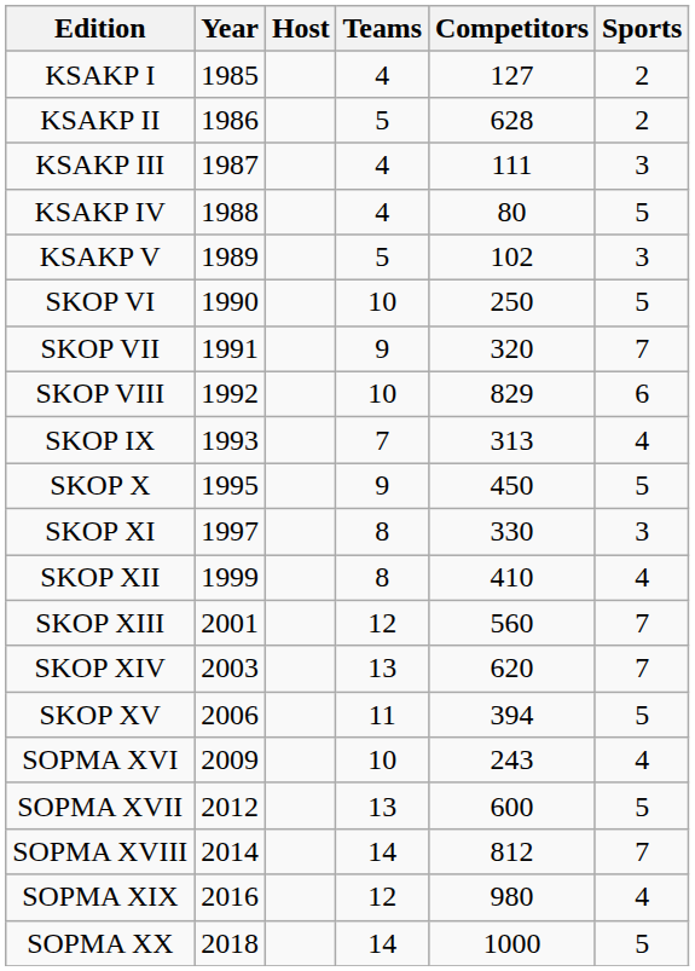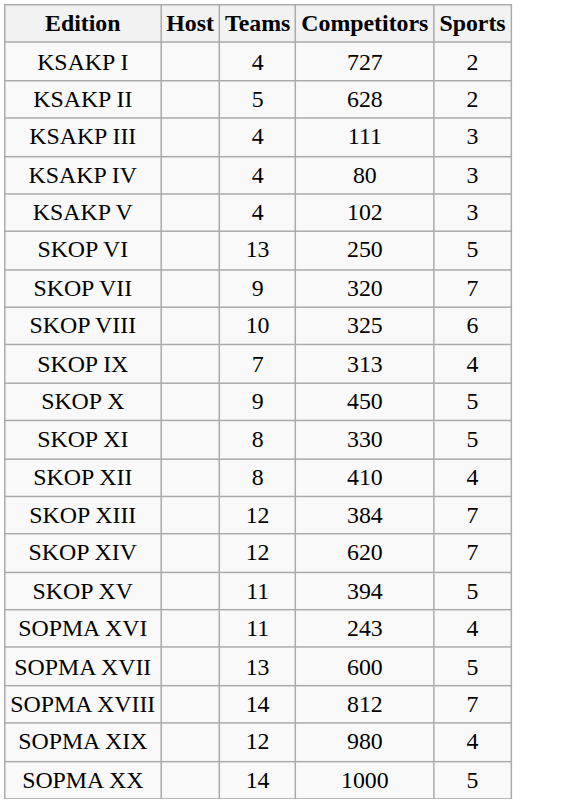- column: Year | 1985 | 1986 | 1987 | 1988 | 1989 | 1990 | 1991 | 1992 | 1993 | 1995 | 1997 | 1999 | 2001 | 2003 | 2006 | 2009 | 2012 | 2014 | 2016 | 2018
KSAKP I | Competitors: 127 -> 727
KSAKP IV | Sports: 5 -> 3
KSAKP V | Teams: 5 -> 4
SKOP VI | Teams: 10 -> 13
SKOP VIII | Competitors: 829 -> 325
SKOP XI | Sports: 3 -> 5
SKOP XIII | Competitors: 560 -> 384
SKOP XIV | Teams: 13 -> 12
SOPMA XVI | Teams: 10 -> 11
